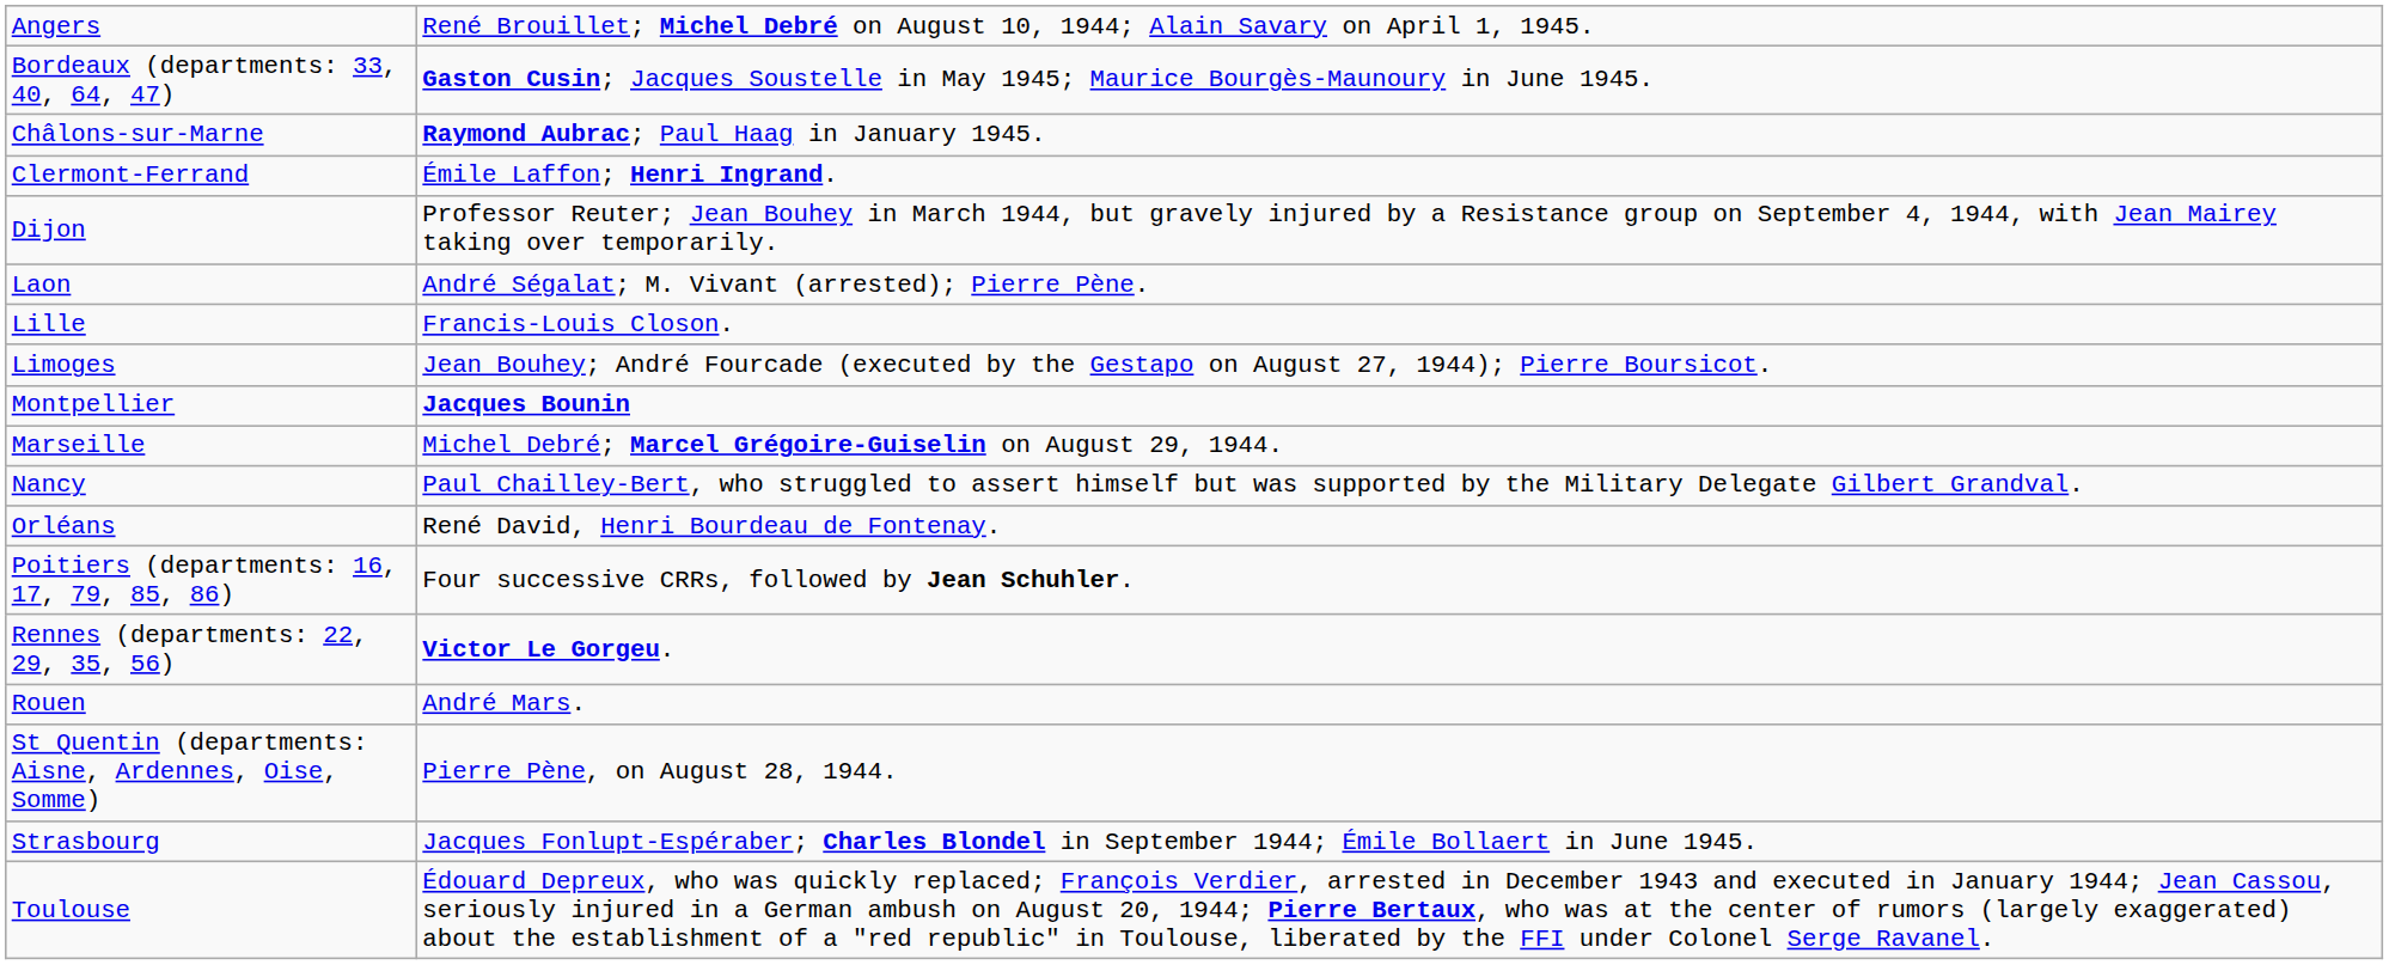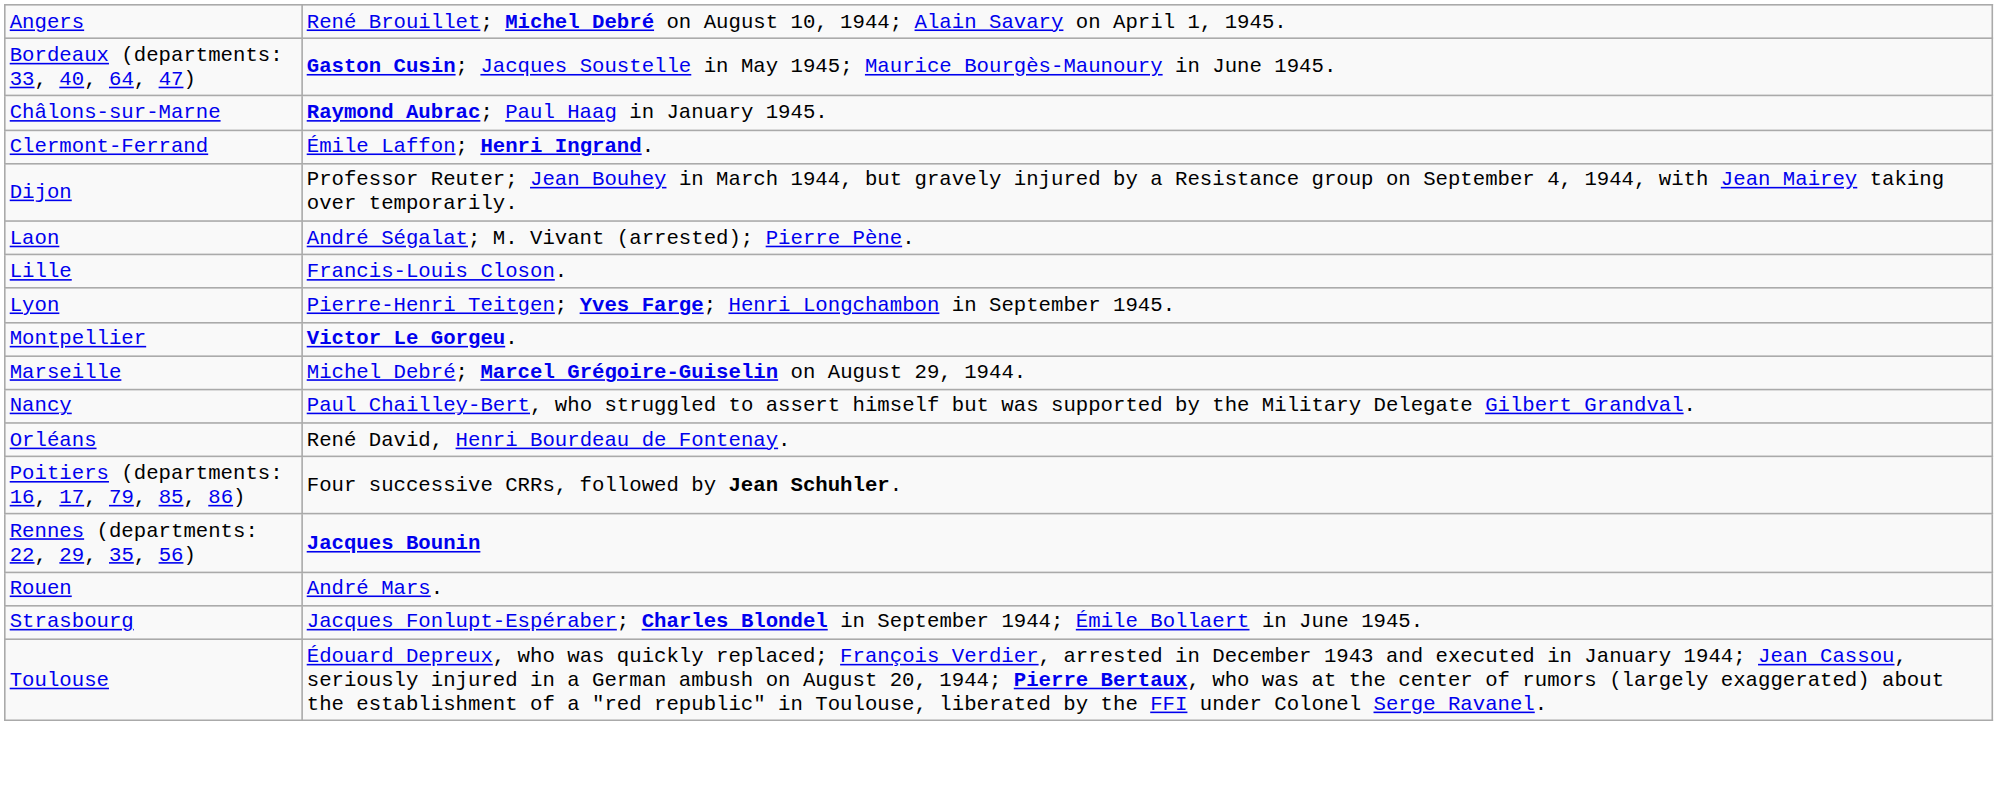- row: Limoges | Jean Bouhey; André Fourcade (executed by the Gestapo on August 27, 1944); Pierre Boursicot.
+ row: Lyon | Pierre-Henri Teitgen; Yves Farge; Henri Longchambon in September 1945.
Montpellier | column 2: Jacques Bounin -> Victor Le Gorgeu.
Rennes (departments: 22, 29, 35, 56) | column 2: Victor Le Gorgeu. -> Jacques Bounin
- row: St Quentin (departments: Aisne, Ardennes, Oise, Somme) | Pierre Pène, on August 28, 1944.
